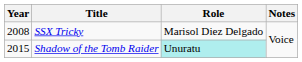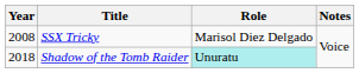Shadow of the Tomb Raider | Year: 2015 -> 2018
